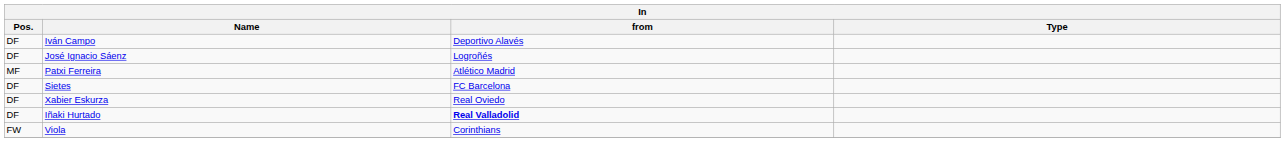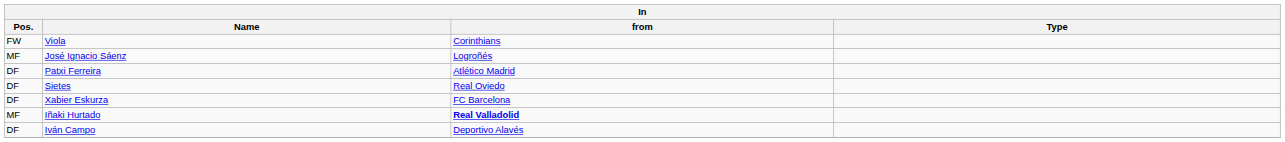rows swapped: Viola <-> Iván Campo
José Ignacio Sáenz | Pos.: DF -> MF
Patxi Ferreira | Pos.: MF -> DF
Sietes | from: FC Barcelona -> Real Oviedo
Xabier Eskurza | from: Real Oviedo -> FC Barcelona
Iñaki Hurtado | Pos.: DF -> MF
